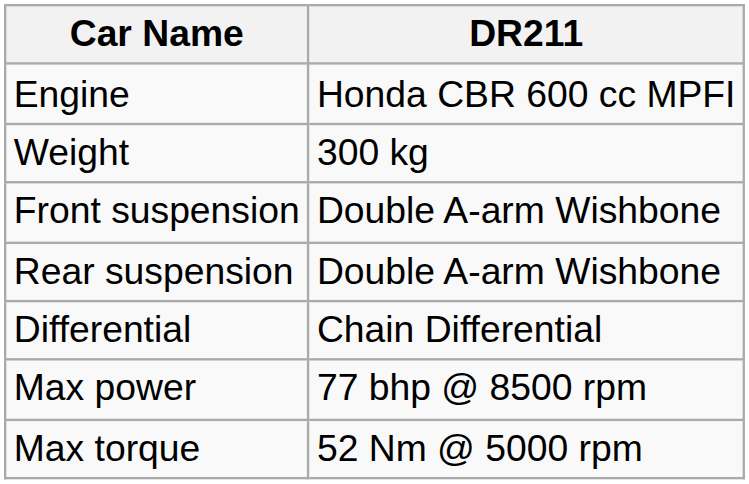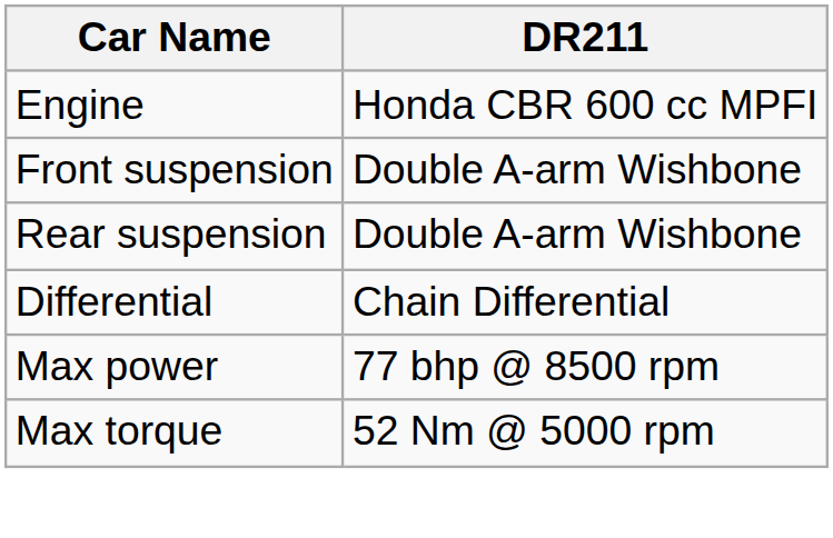- row: Weight | 300 kg
